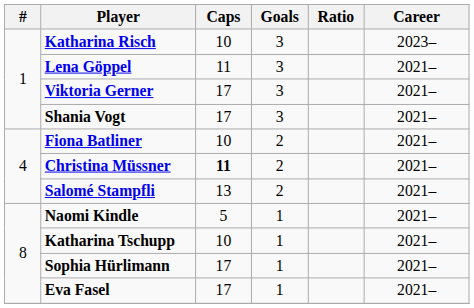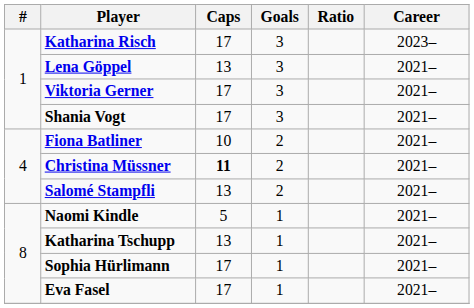Katharina Risch | Caps: 10 -> 17
Lena Göppel | Caps: 11 -> 13
Katharina Tschupp | Caps: 10 -> 13
